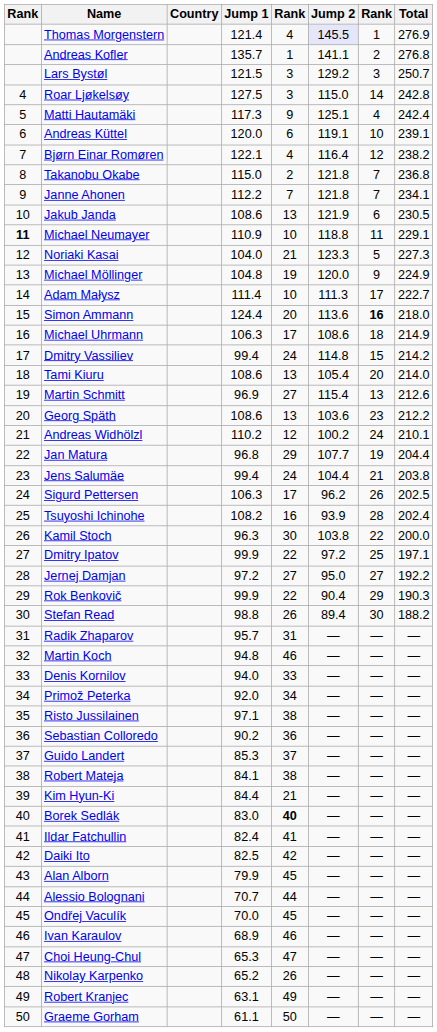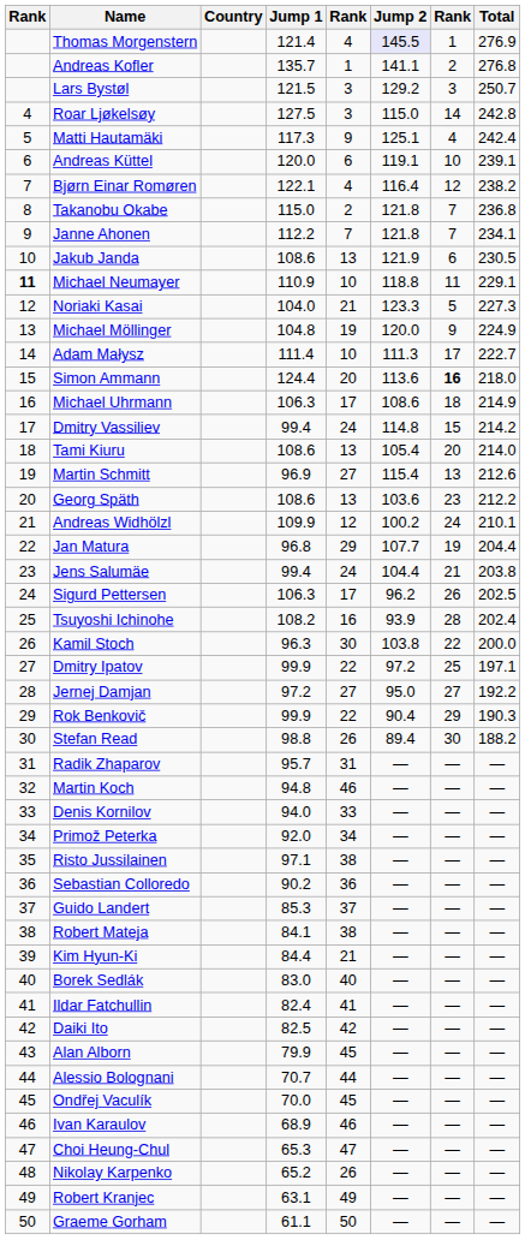Andreas Widhölzl | Jump 1: 110.2 -> 109.9
Borek Sedlák | column 5: bold -> normal
